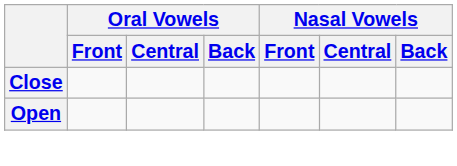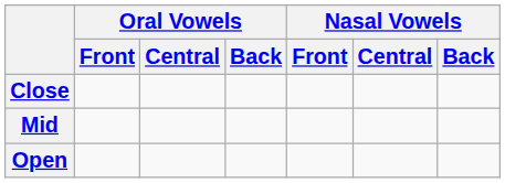+ row: Mid
